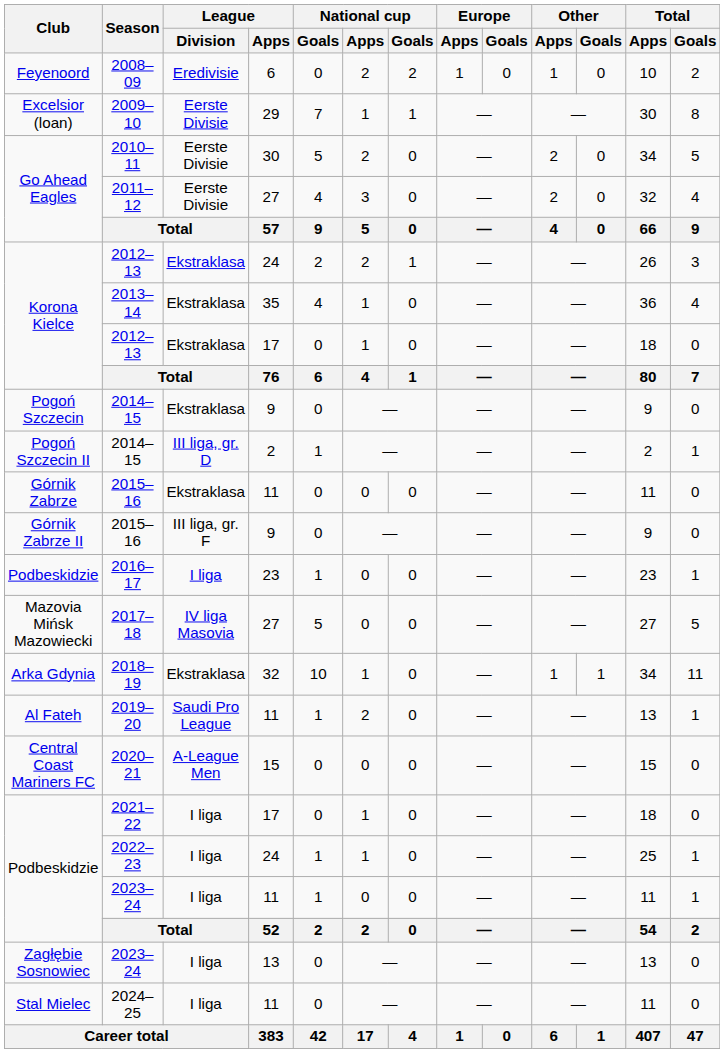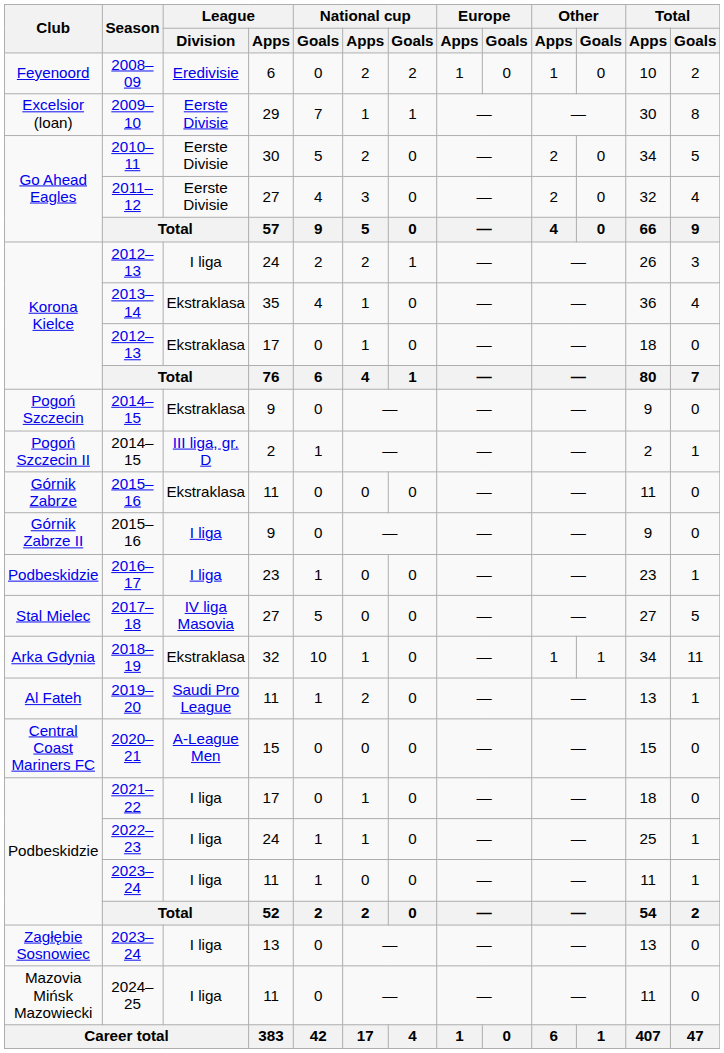2012–13 / 24 | League / Division: Ekstraklasa -> I liga
2015–16 / 9 | League / Division: III liga, gr. F -> I liga
2017–18 | Club: Mazovia Mińsk Mazowiecki -> Stal Mielec
2024–25 | Club: Stal Mielec -> Mazovia Mińsk Mazowiecki
